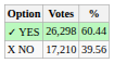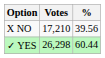rows swapped: ✓ YES <-> X NO
